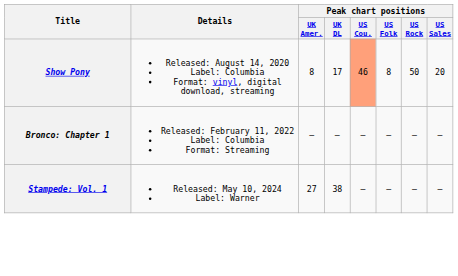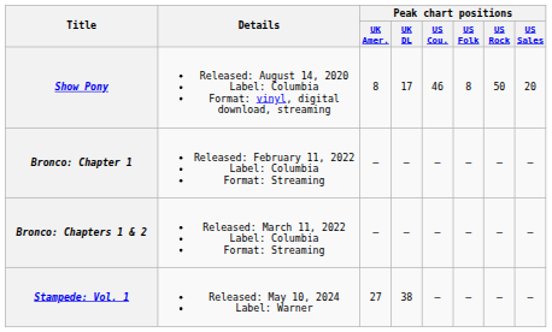Show Pony | Peak chart positions / US Cou.: lightsalmon background -> no background
+ row: Bronco: Chapters 1 & 2 | Released: March 11, 2022 Label: Columbia Format: Streaming | — | — | — | — | — | —
